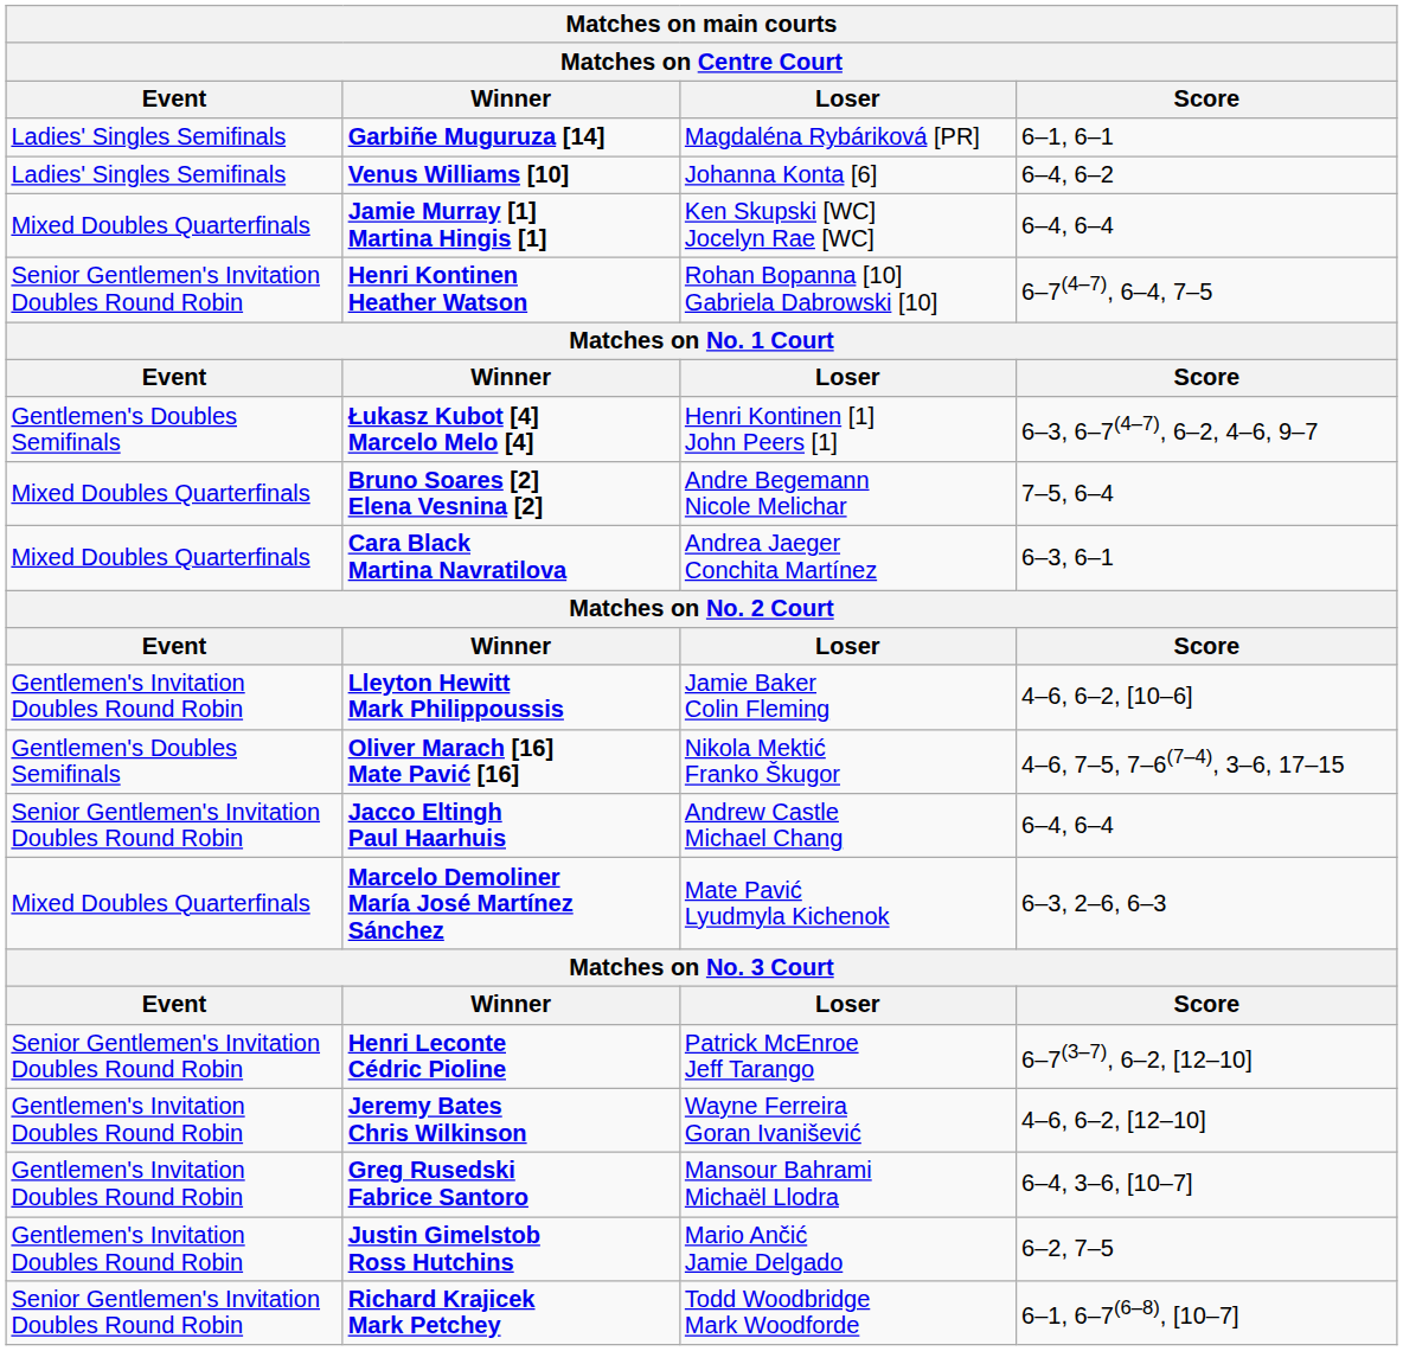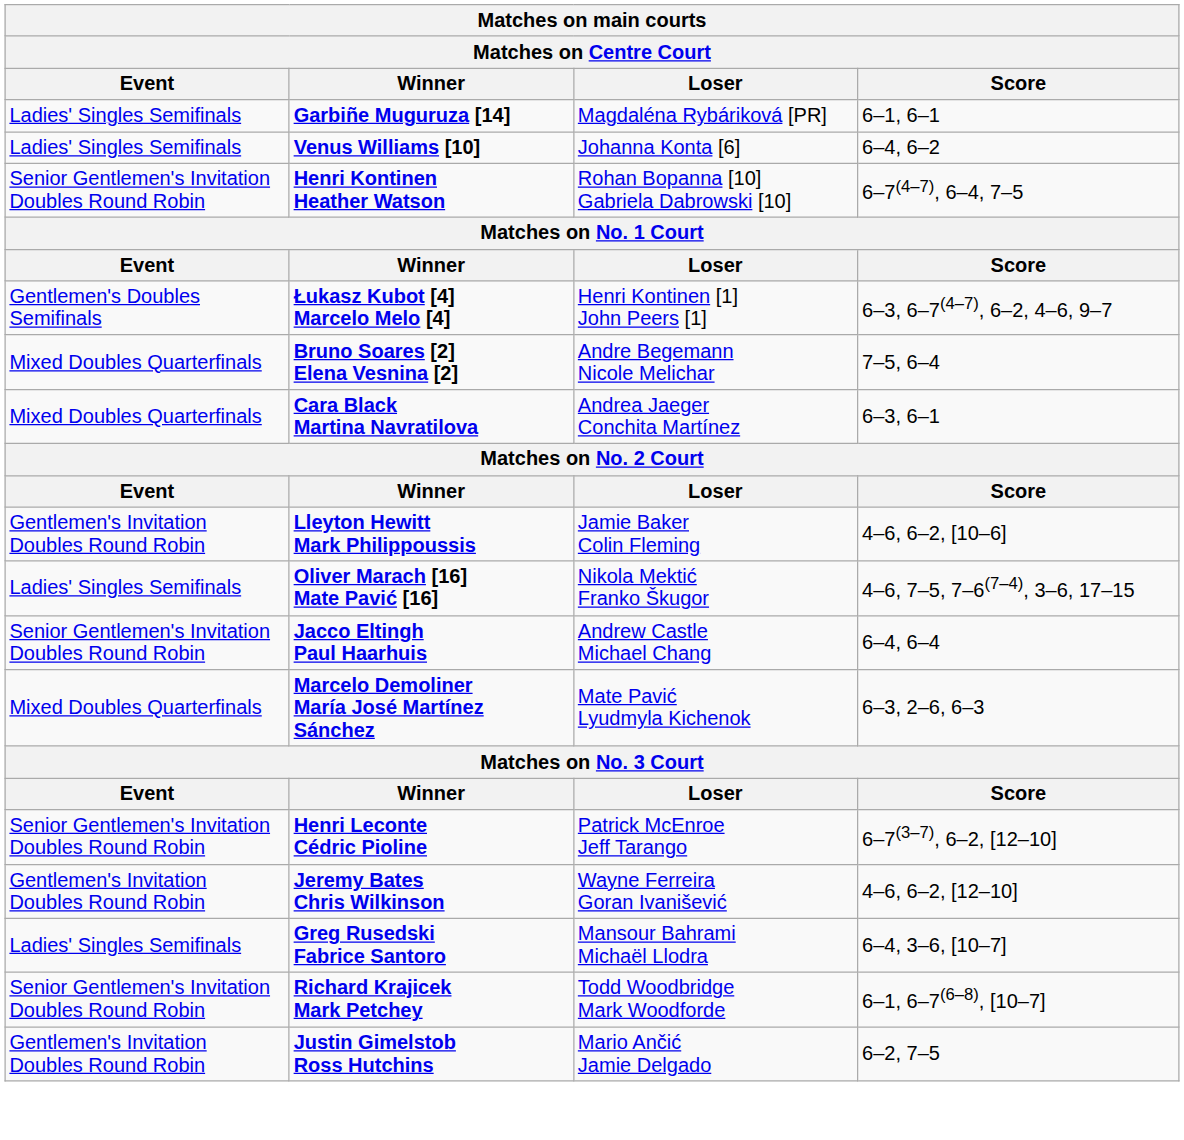- row: Mixed Doubles Quarterfinals | Jamie Murray [1] Martina Hingis [1] | Ken Skupski [WC] Jocelyn Rae [WC] | 6–4, 6–4
Oliver Marach [16] Mate Pavić [16] | Event: Gentlemen's Doubles Semifinals -> Ladies' Singles Semifinals
Greg Rusedski Fabrice Santoro | Event: Gentlemen's Invitation Doubles Round Robin -> Ladies' Singles Semifinals
rows swapped: Justin Gimelstob Ross Hutchins <-> Richard Krajicek Mark Petchey
